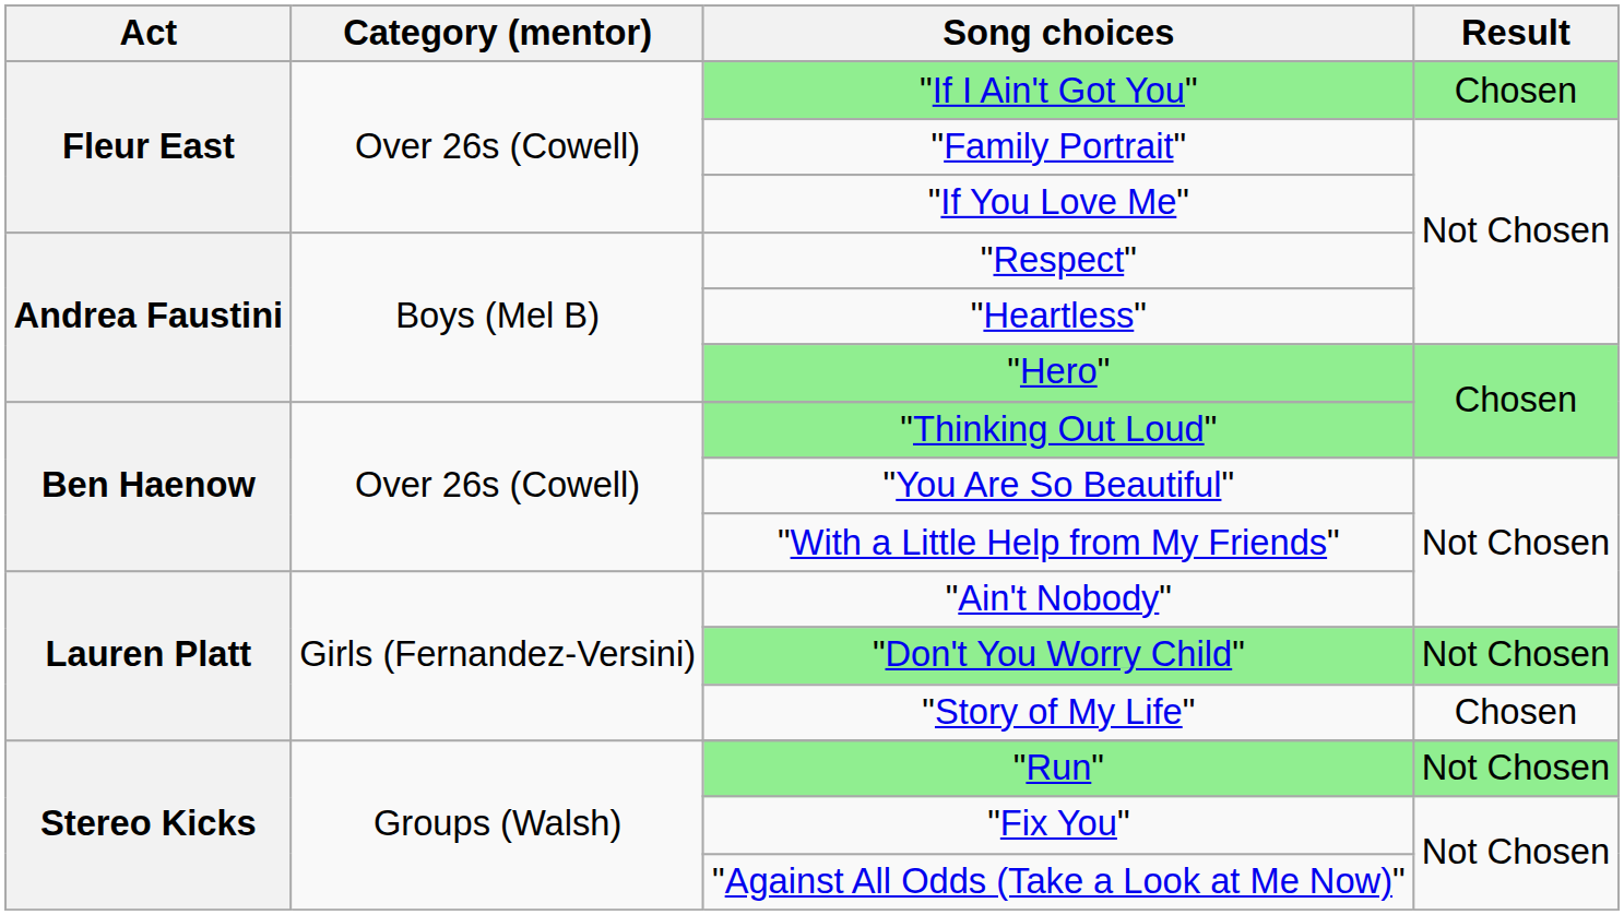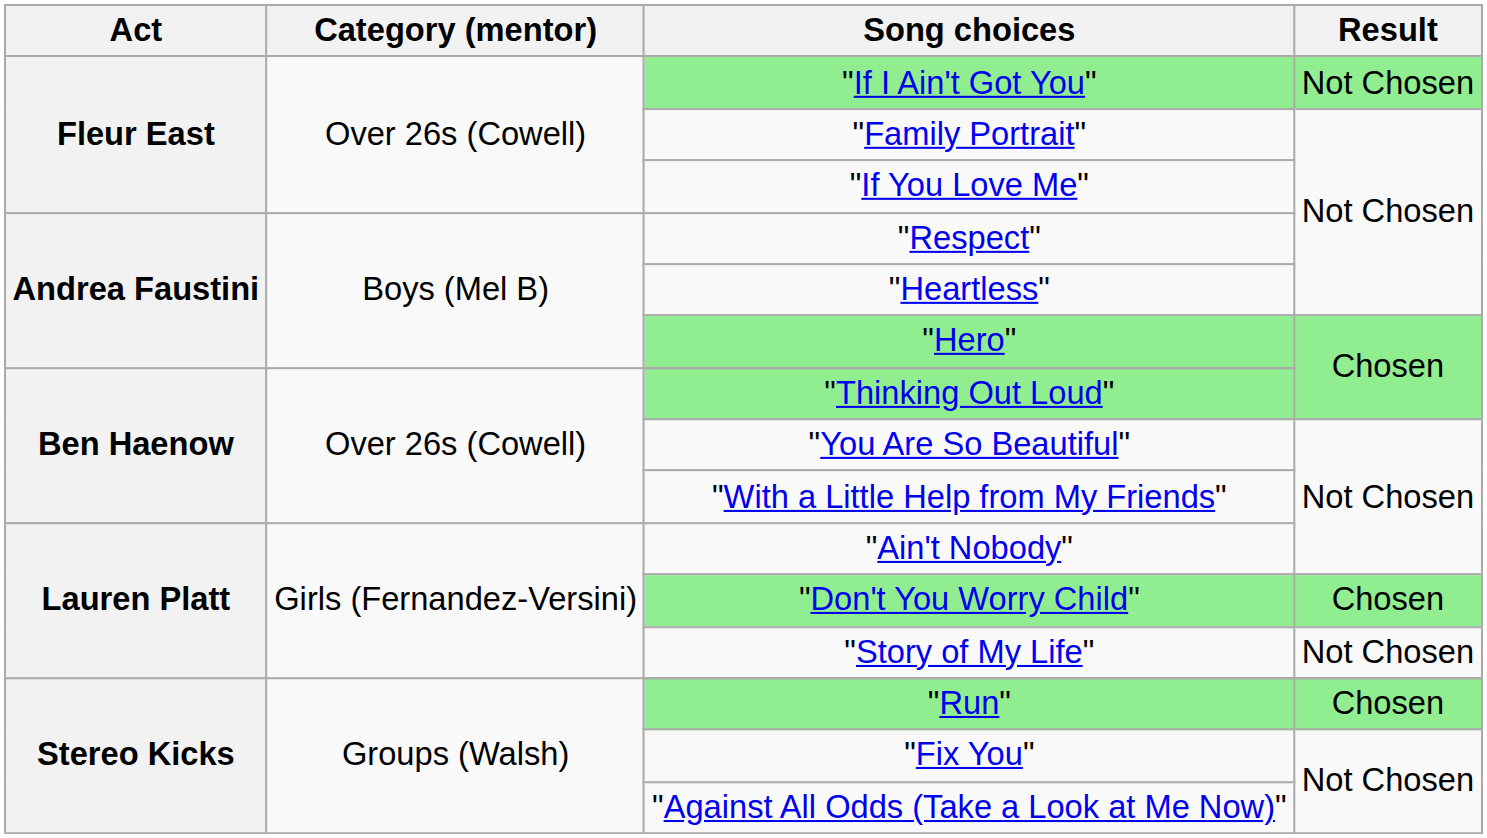"If I Ain't Got You" | Result: Chosen -> Not Chosen
"Don't You Worry Child" | Result: Not Chosen -> Chosen
"Story of My Life" | Result: Chosen -> Not Chosen
"Run" | Result: Not Chosen -> Chosen
